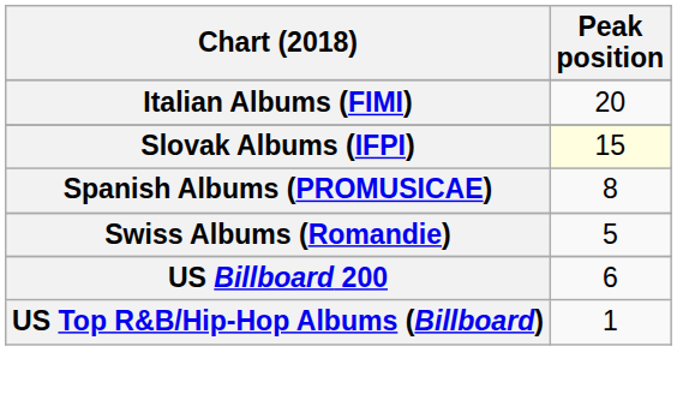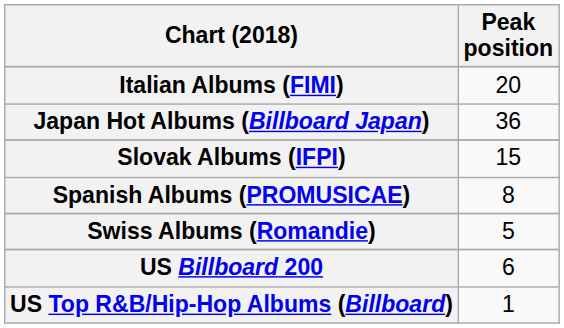+ row: Japan Hot Albums (Billboard Japan) | 36
Slovak Albums (IFPI) | Peak position: lightyellow background -> no background
